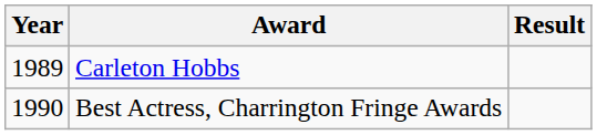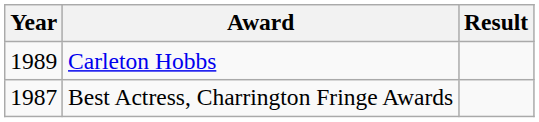Best Actress, Charrington Fringe Awards | Year: 1990 -> 1987
